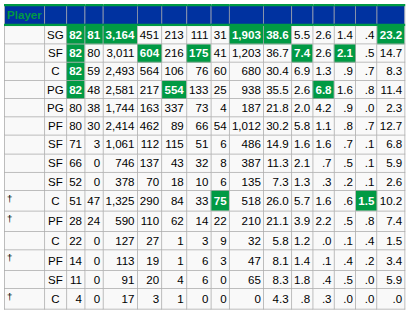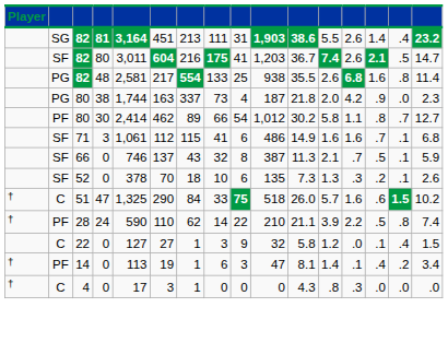- row: C | 82 | 59 | 2,493 | 564 | 106 | 76 | 60 | 680 | 30.4 | 6.9 | 1.3 | .9 | .7 | 8.3
71 | column 8: 51 -> 41
- row: SF | 11 | 0 | 91 | 20 | 4 | 6 | 0 | 65 | 8.3 | 1.8 | .4 | .5 | .0 | 5.9
